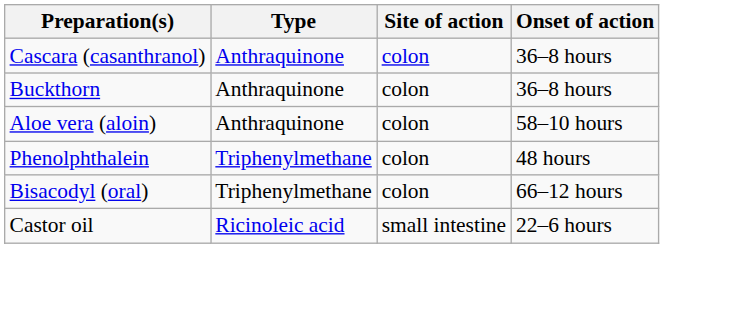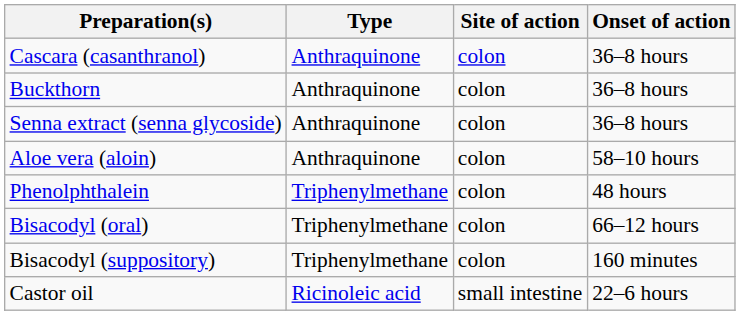+ row: Senna extract (senna glycoside) | Anthraquinone | colon | 36–8 hours
+ row: Bisacodyl (suppository) | Triphenylmethane | colon | 160 minutes
